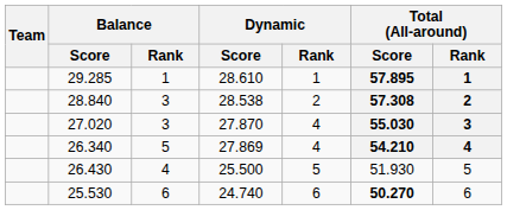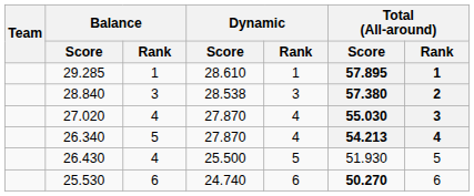28.840 | Dynamic / Rank: 2 -> 3
28.840 | Total (All-around) / Score: 57.308 -> 57.380
27.020 | Balance / Rank: 3 -> 4
26.340 | Dynamic / Score: 27.869 -> 27.870
26.340 | Total (All-around) / Score: 54.210 -> 54.213
